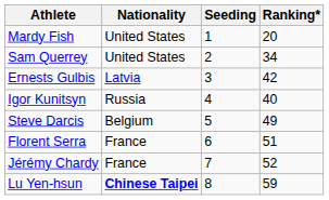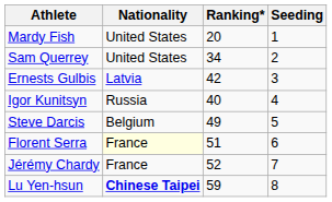columns swapped: Ranking* <-> Seeding
Florent Serra | Nationality: no background -> lightyellow background
